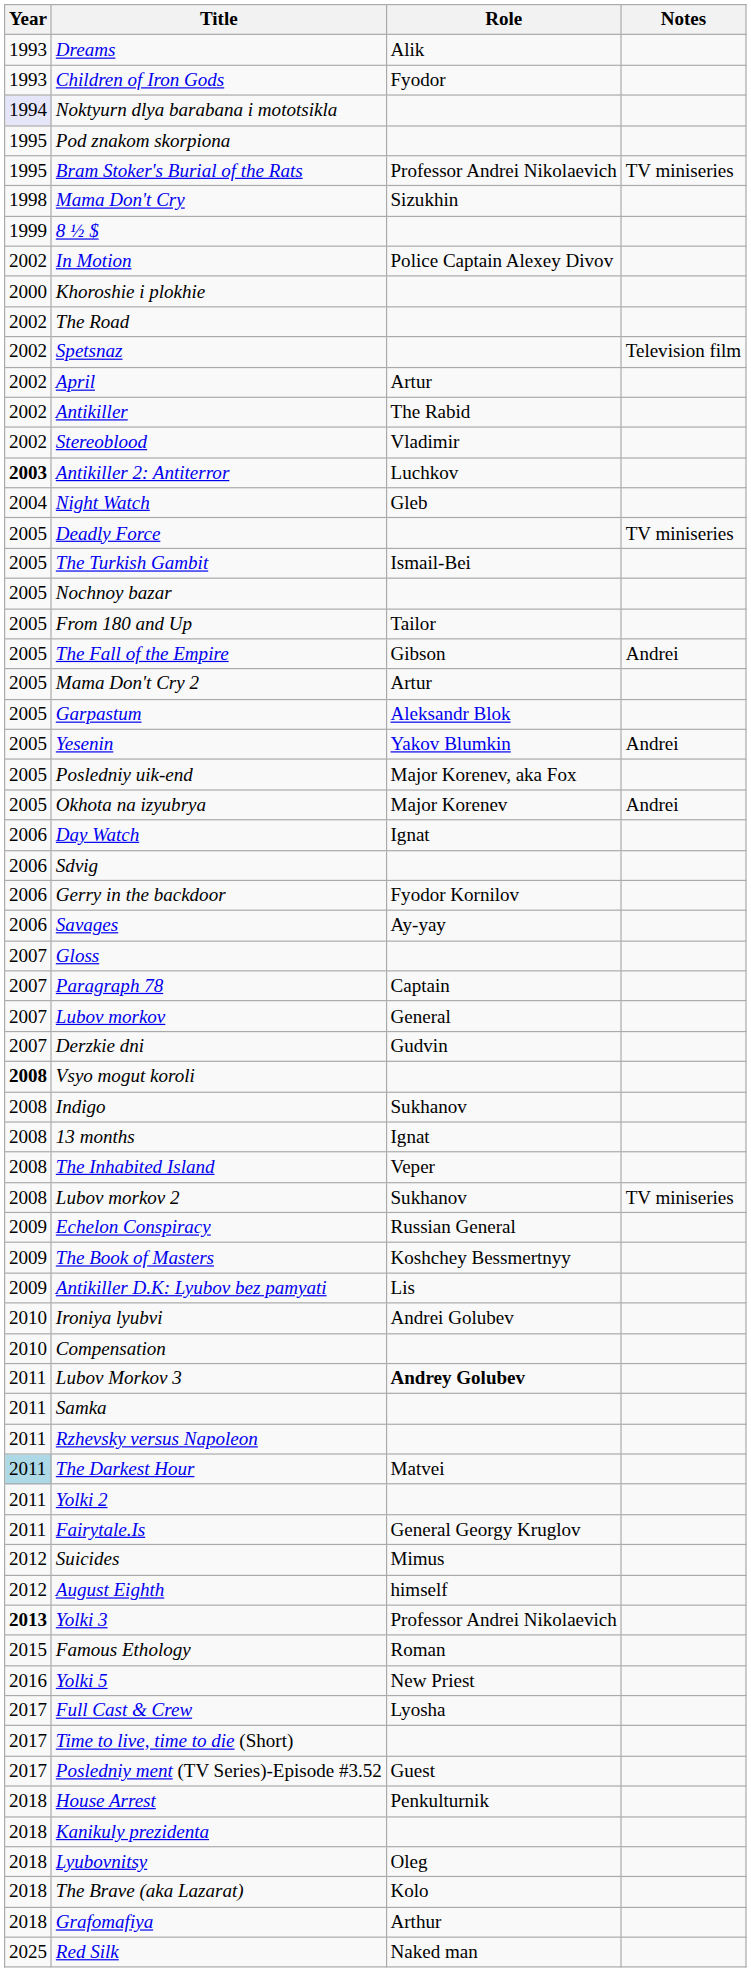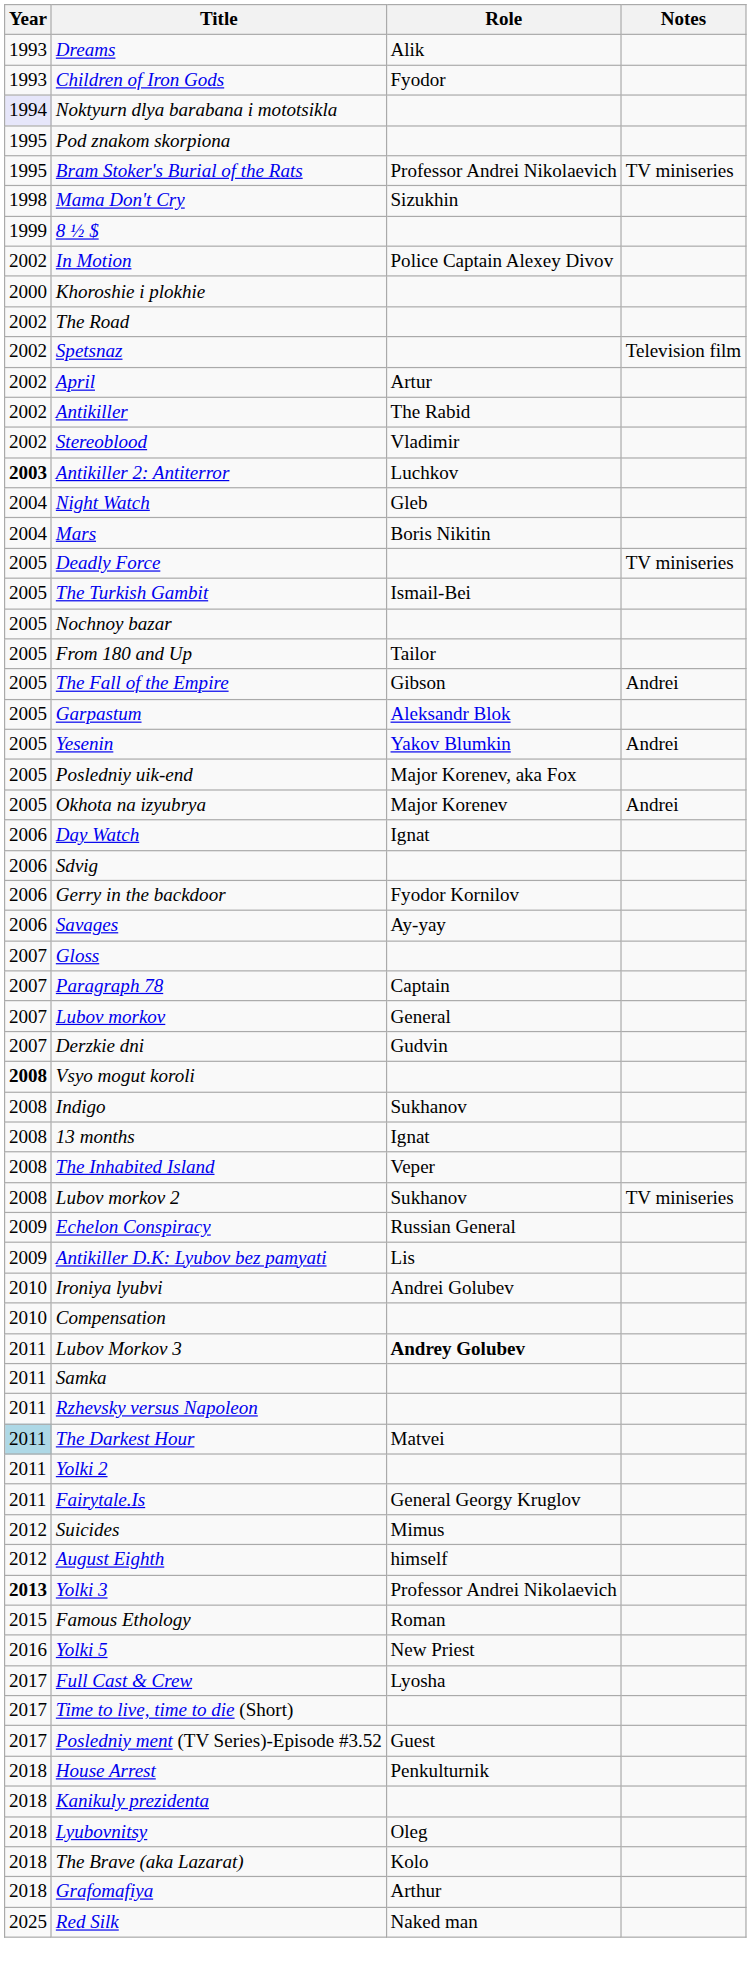+ row: 2004 | Mars | Boris Nikitin
- row: 2005 | Mama Don't Cry 2 | Artur
- row: 2009 | The Book of Masters | Koshchey Bessmertnyy
